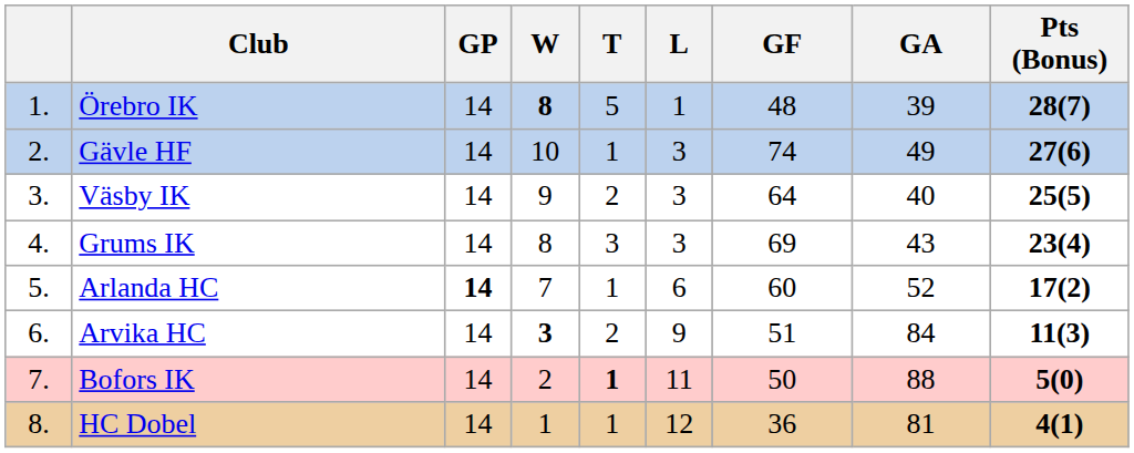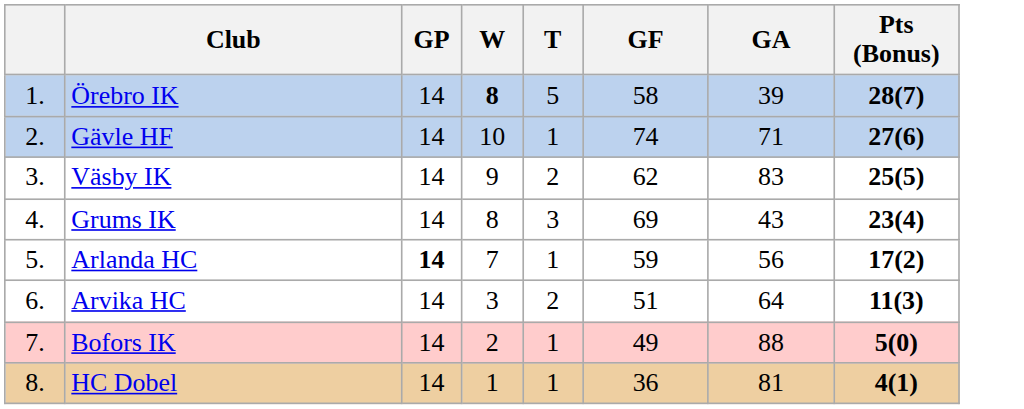- column: L | 1 | 3 | 3 | 3 | 6 | 9 | 11 | 12
Örebro IK | GF: 48 -> 58
Gävle HF | GA: 49 -> 71
Väsby IK | GF: 64 -> 62
Väsby IK | GA: 40 -> 83
Arlanda HC | GF: 60 -> 59
Arlanda HC | GA: 52 -> 56
Arvika HC | W: bold -> normal
Arvika HC | GA: 84 -> 64
Bofors IK | T: bold -> normal
Bofors IK | GF: 50 -> 49
